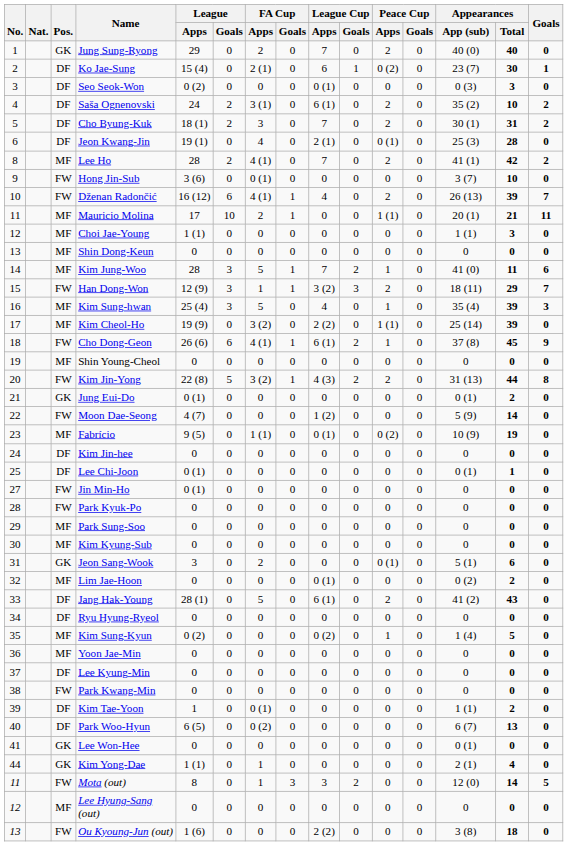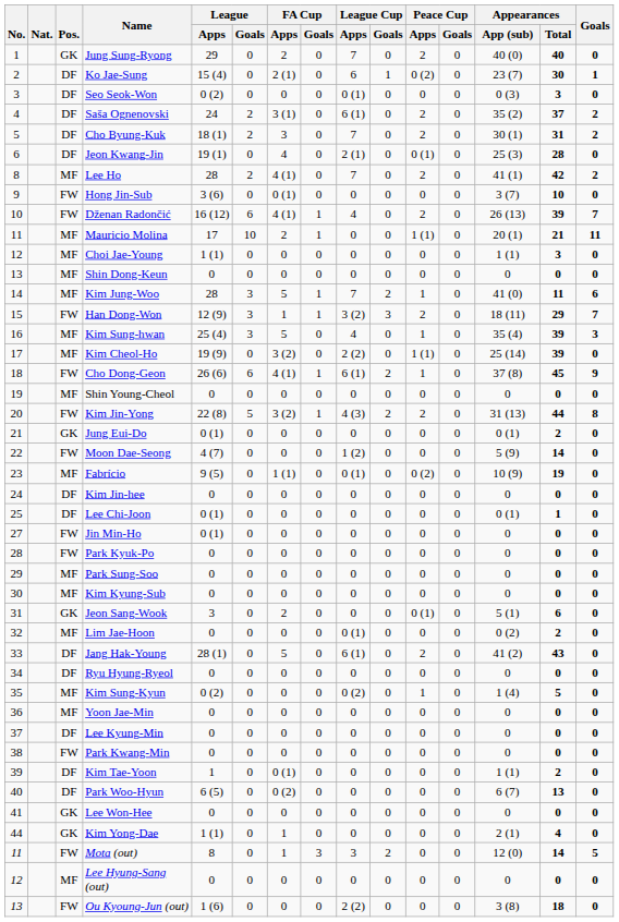Saša Ognenovski | Appearances / Total: 10 -> 37
Lee Won-Hee | Appearances / App (sub): 0 (1) -> 0
